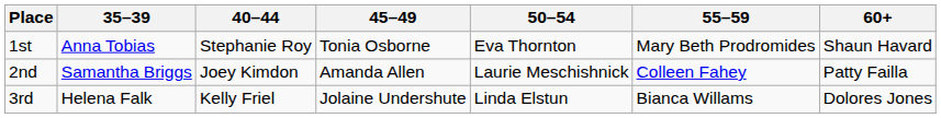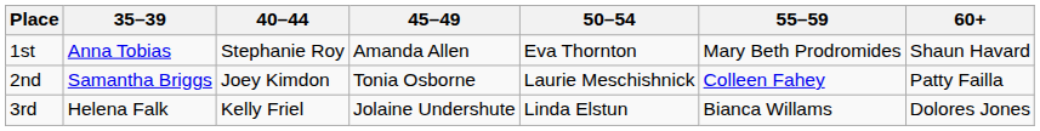1st | 45–49: Tonia Osborne -> Amanda Allen
2nd | 45–49: Amanda Allen -> Tonia Osborne
